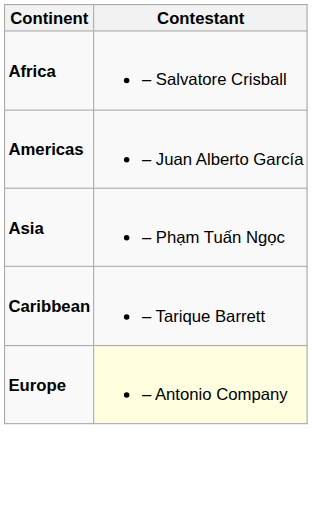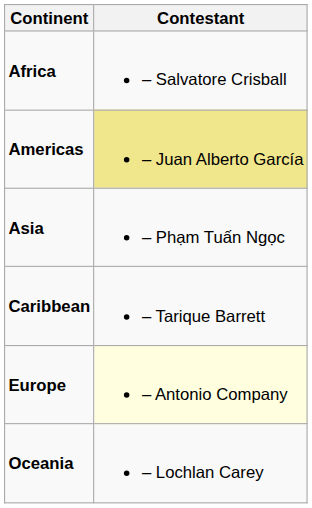Americas | Contestant: no background -> khaki background
+ row: Oceania | – Lochlan Carey
